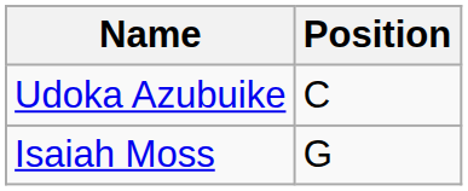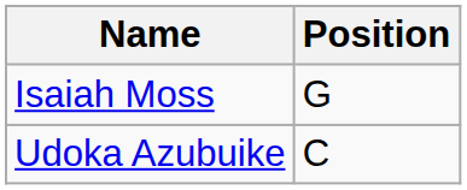rows swapped: Udoka Azubuike <-> Isaiah Moss
